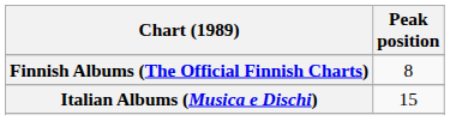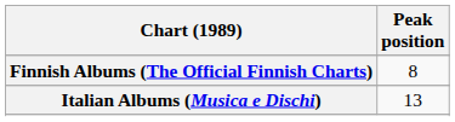Italian Albums (Musica e Dischi) | Peak position: 15 -> 13
